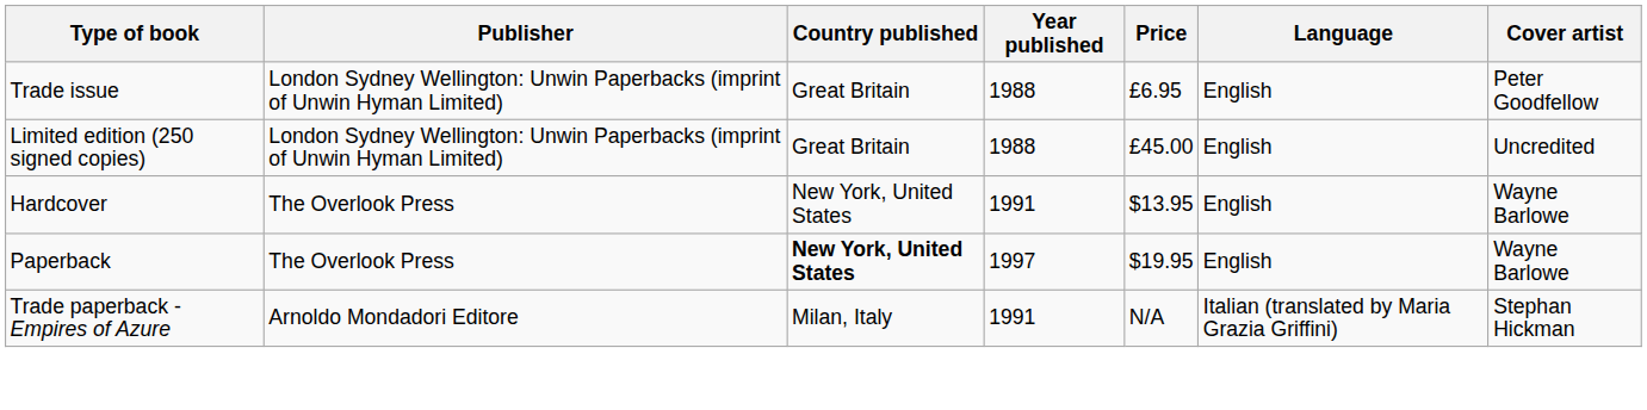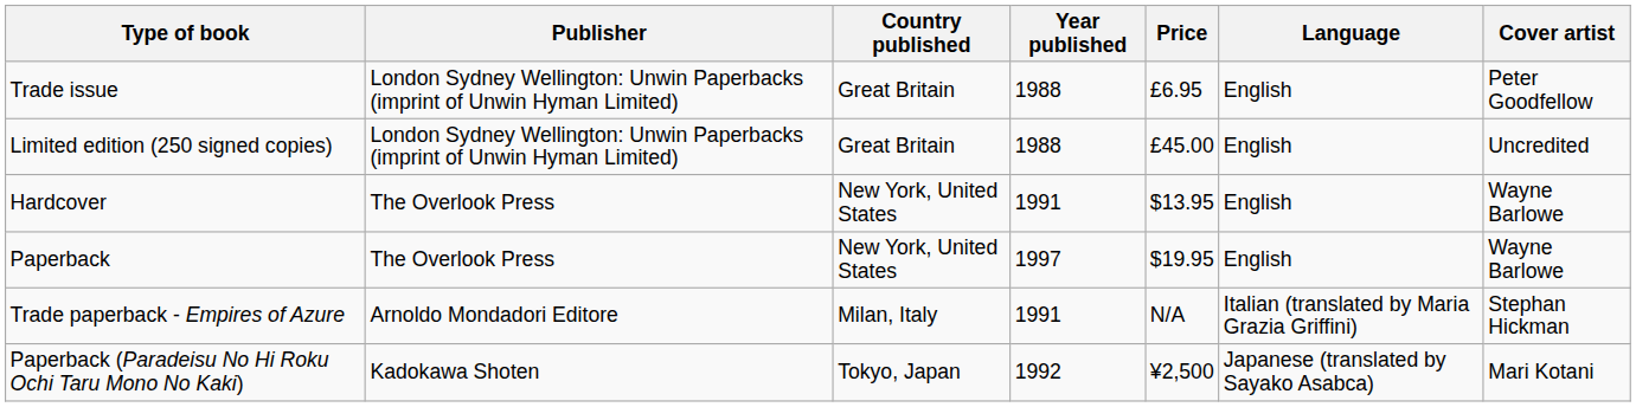Paperback | Country published: bold -> normal
+ row: Paperback (Paradeisu No Hi Roku Ochi Taru Mono No Kaki) | Kadokawa Shoten | Tokyo, Japan | 1992 | ¥2,500 | Japanese (translated by Sayako Asabca) | Mari Kotani
